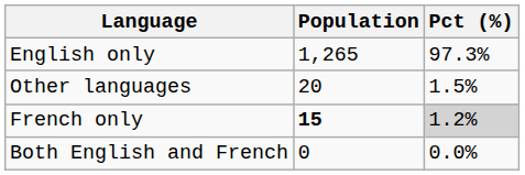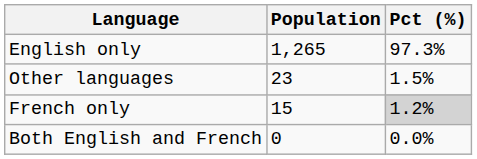Other languages | Population: 20 -> 23
French only | Population: bold -> normal
